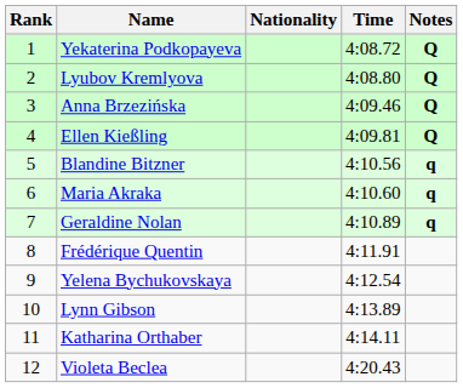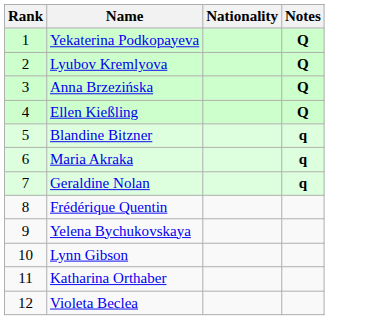- column: Time | 4:08.72 | 4:08.80 | 4:09.46 | 4:09.81 | 4:10.56 | 4:10.60 | 4:10.89 | 4:11.91 | 4:12.54 | 4:13.89 | 4:14.11 | 4:20.43
